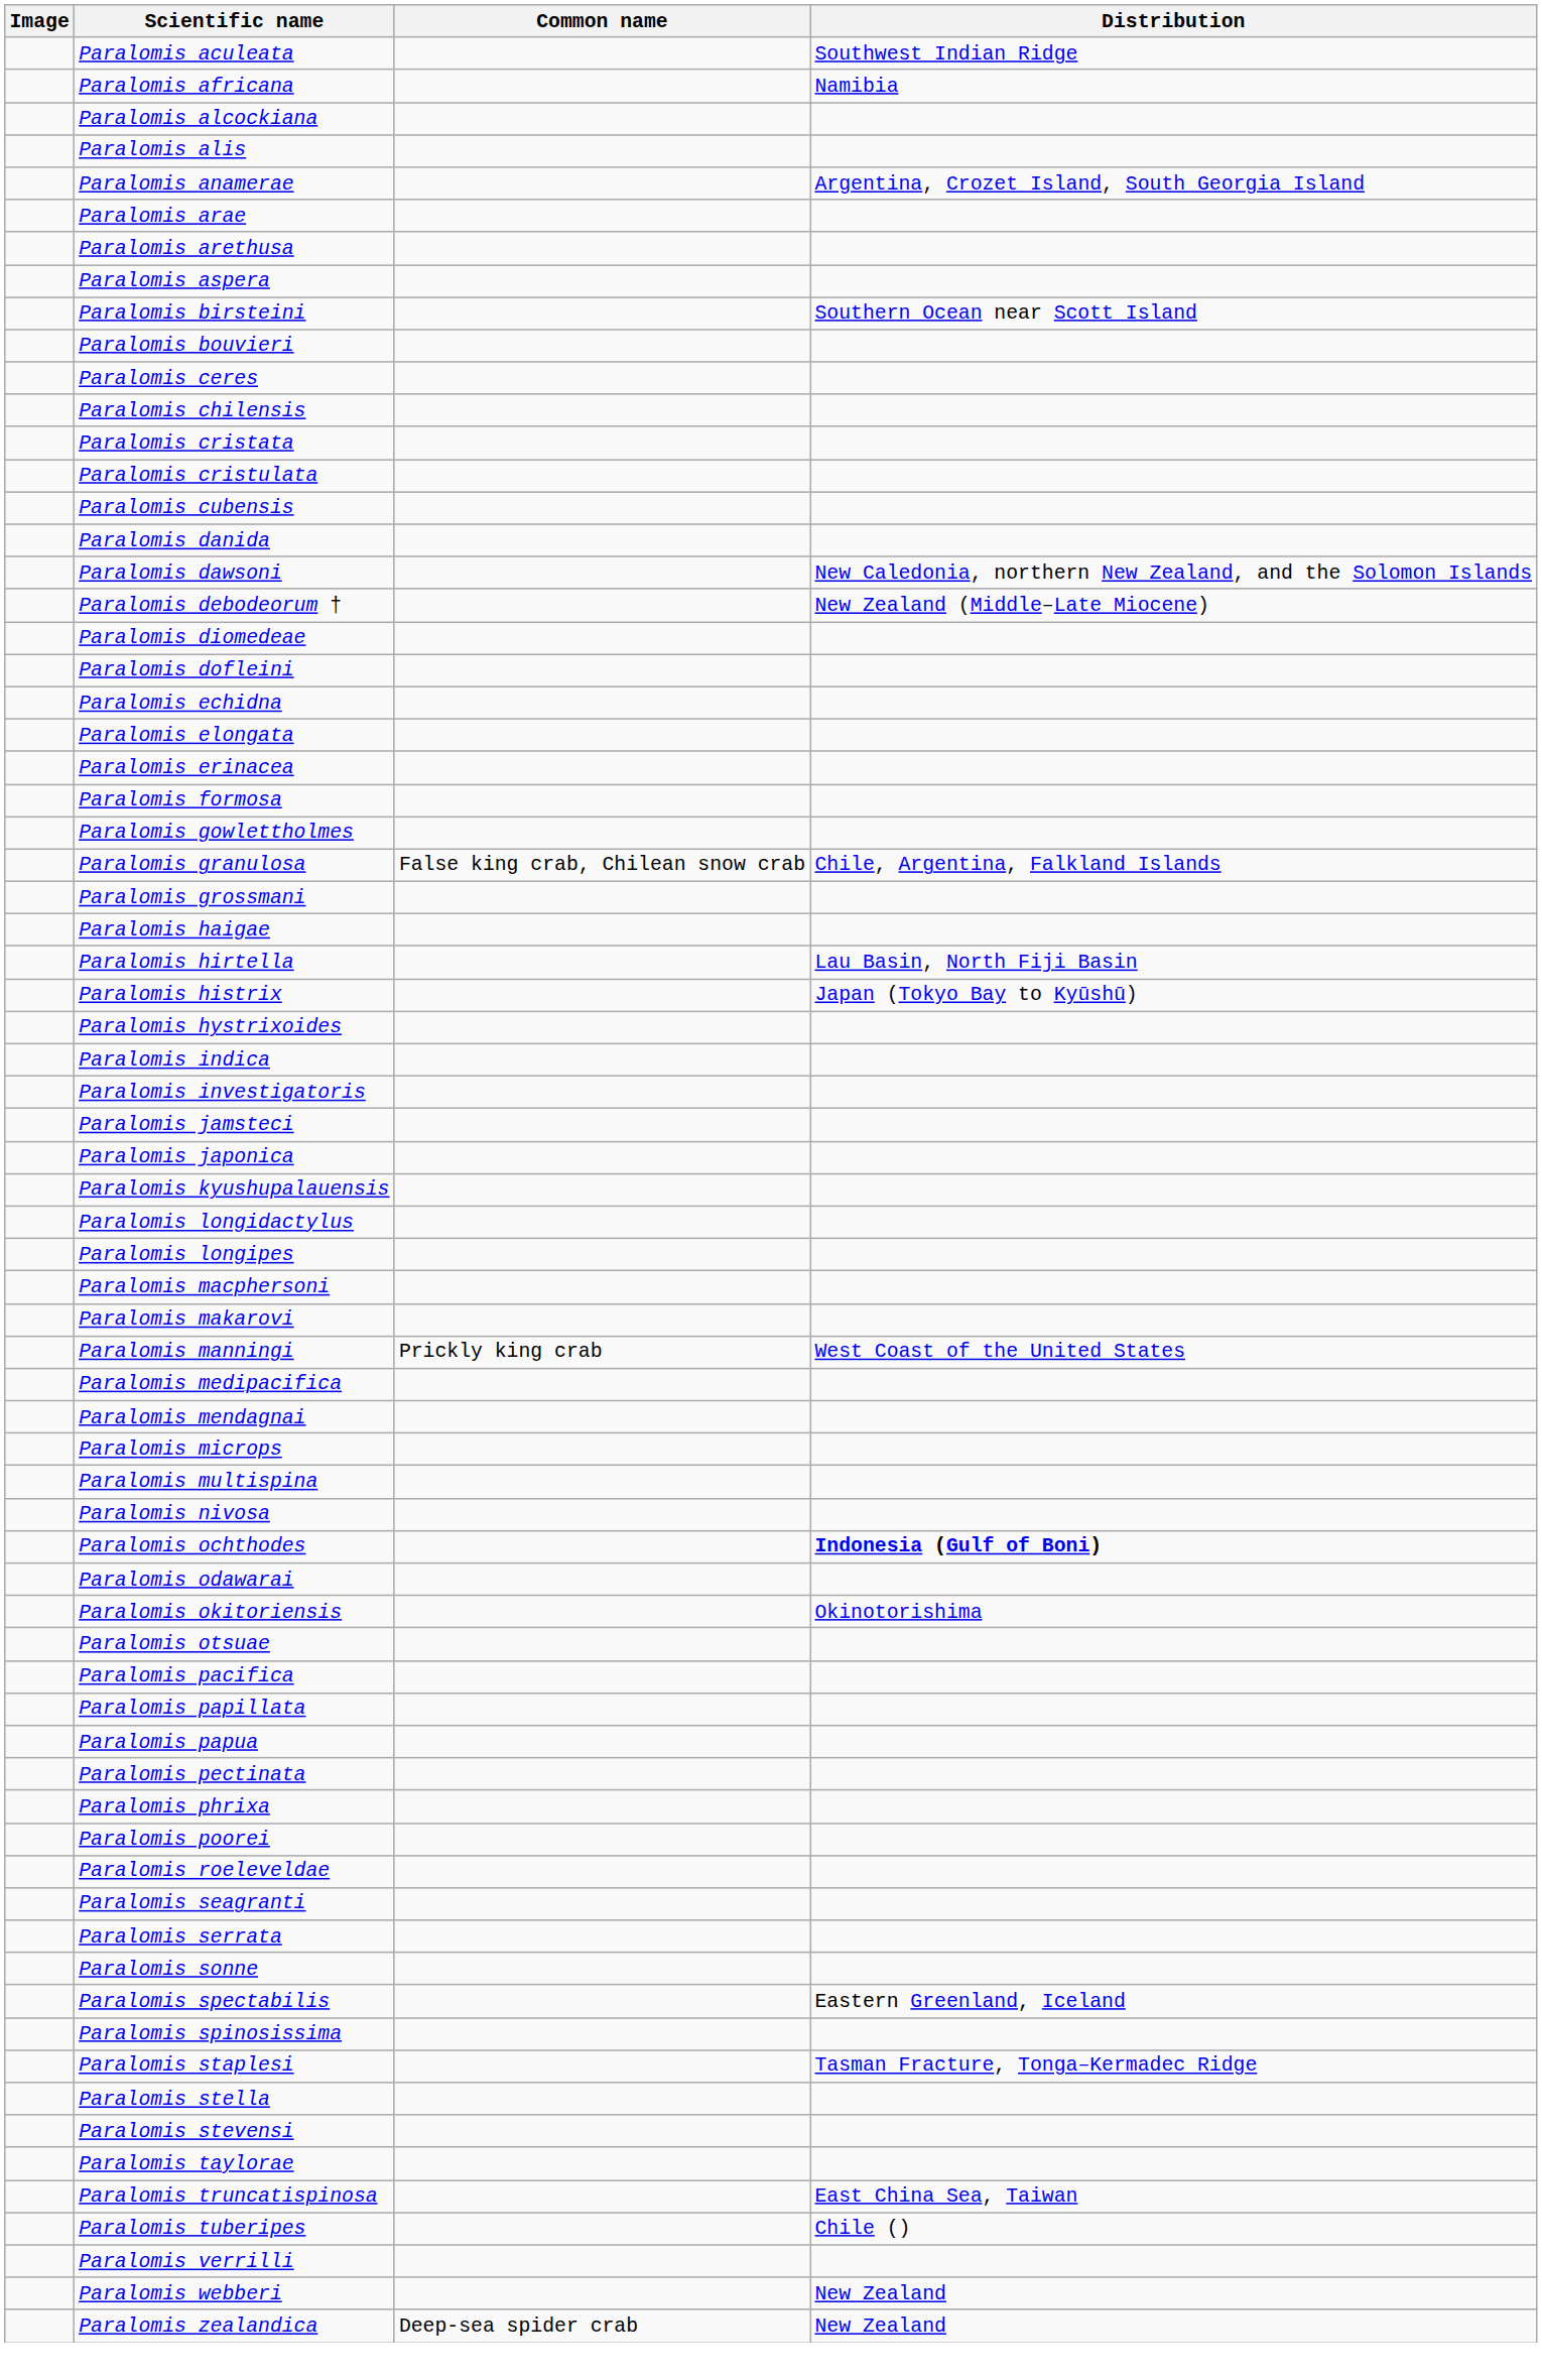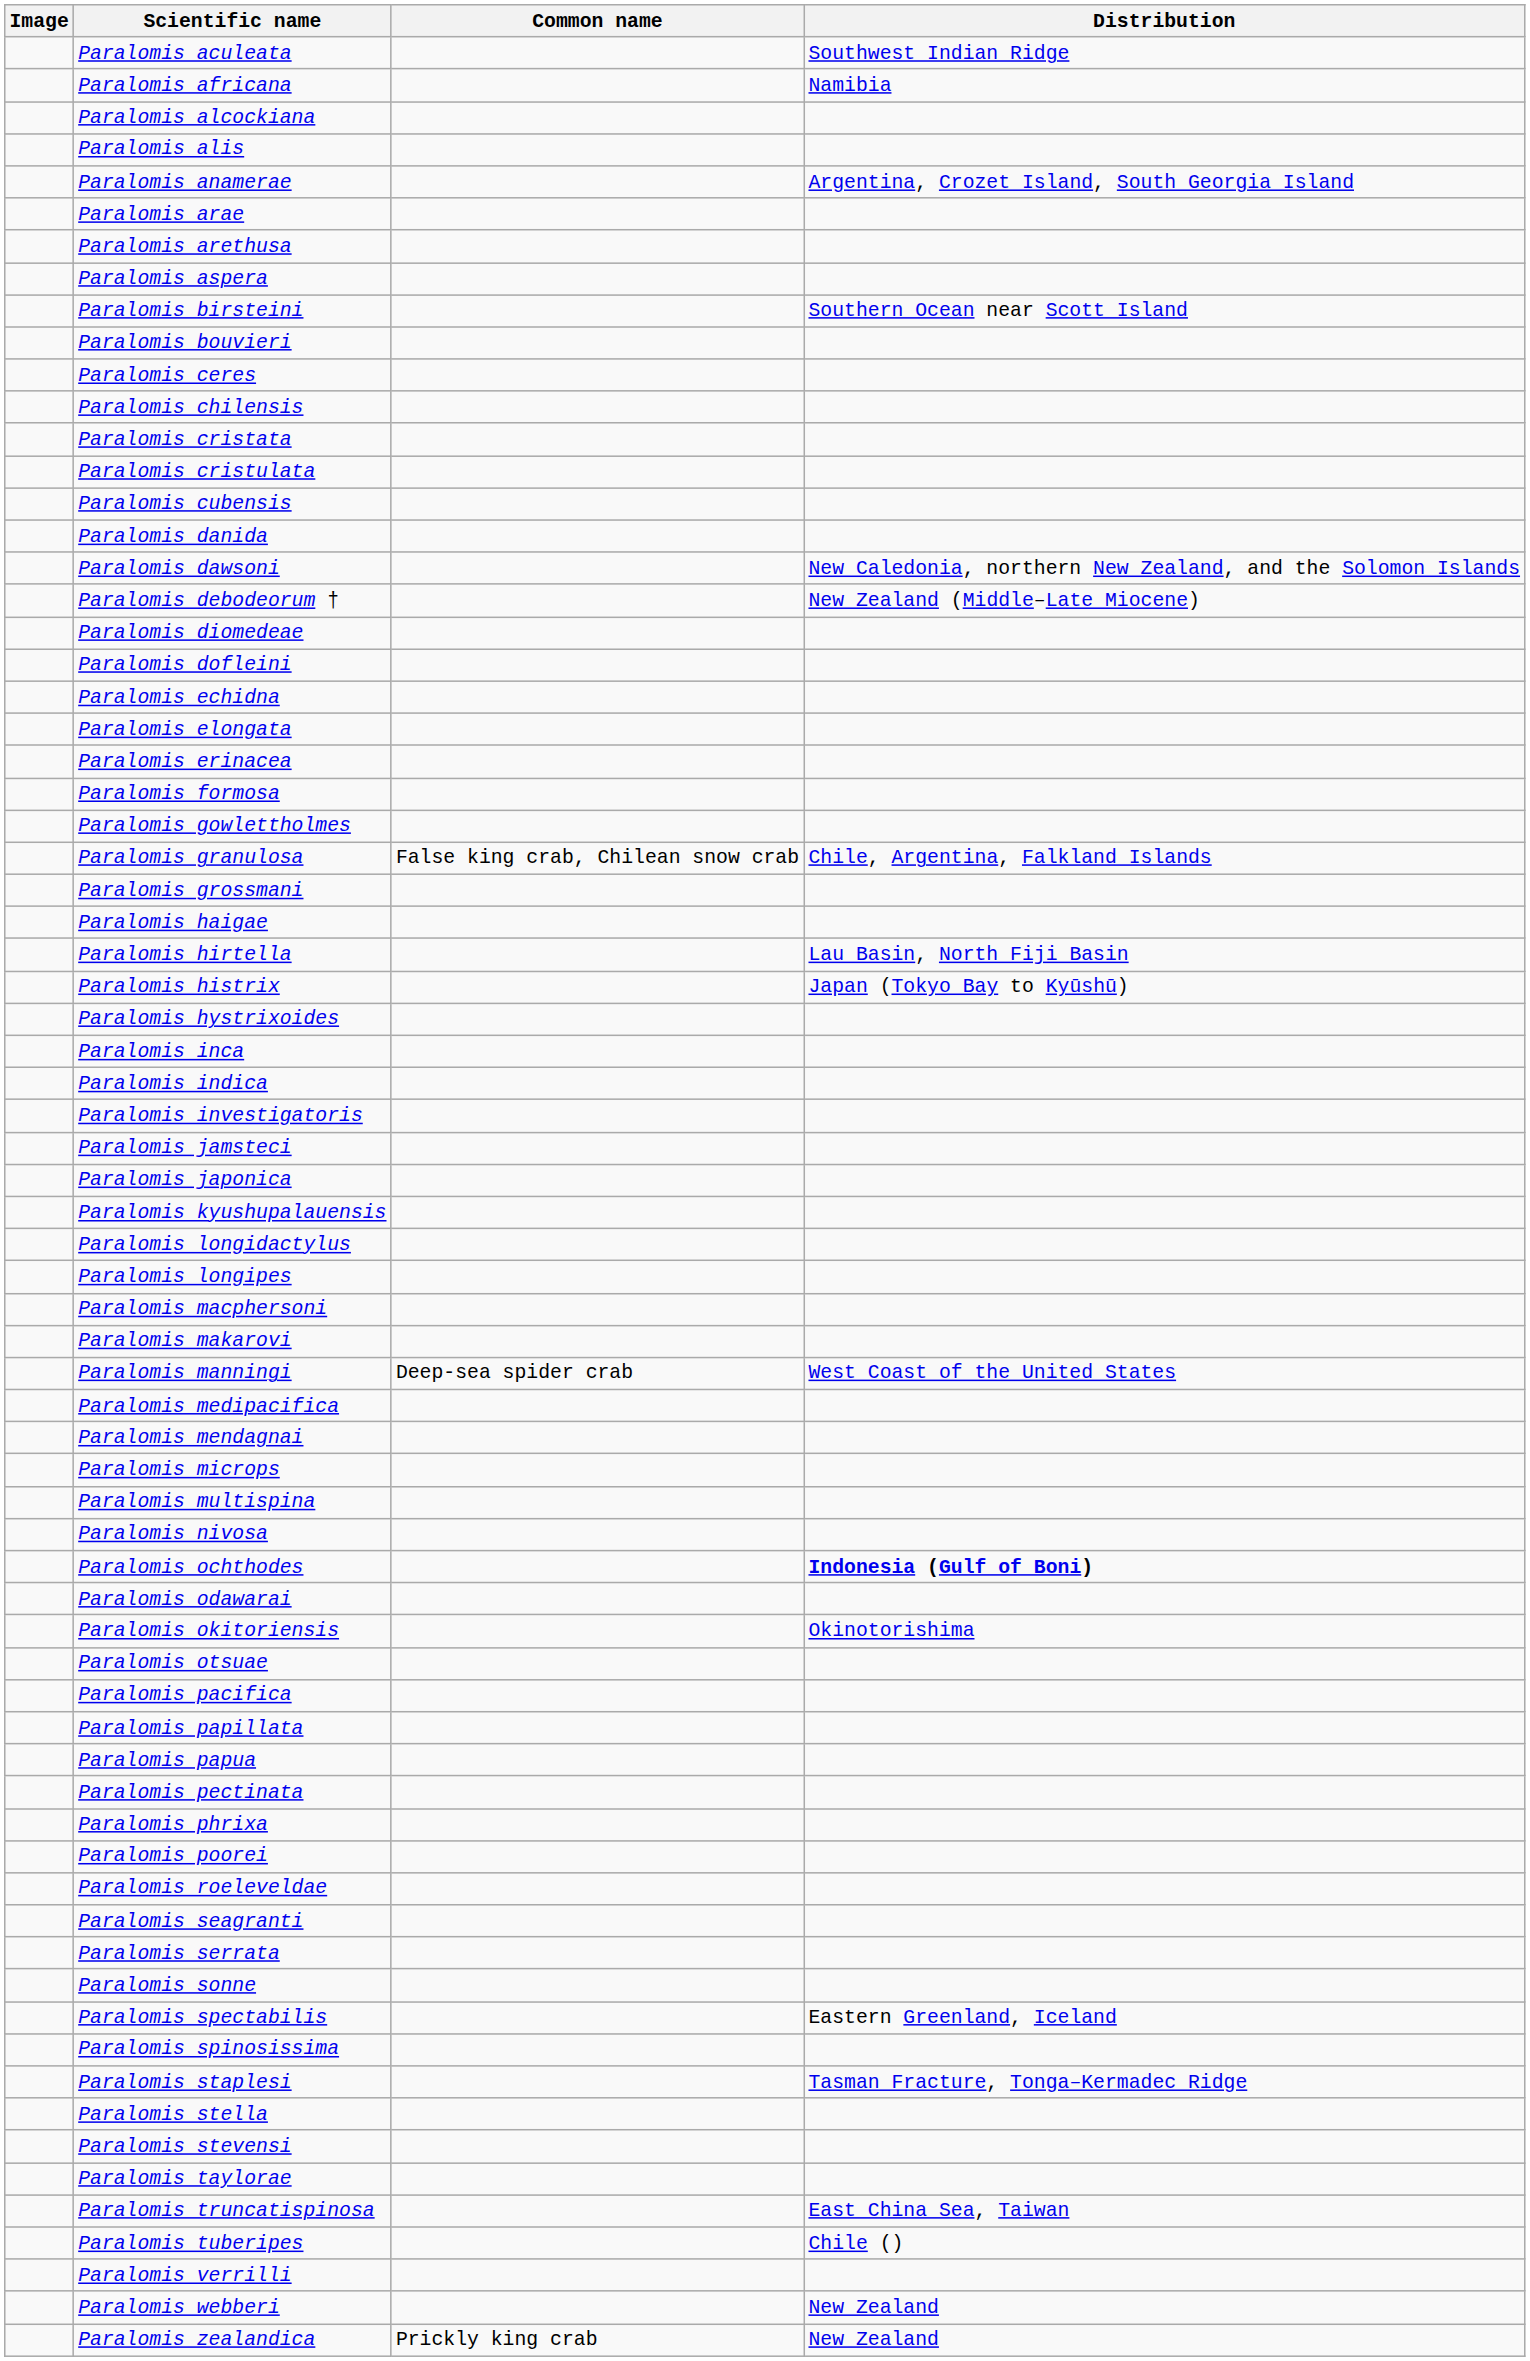+ row: Paralomis inca
Paralomis manningi | Common name: Prickly king crab -> Deep-sea spider crab
Paralomis zealandica | Common name: Deep-sea spider crab -> Prickly king crab
